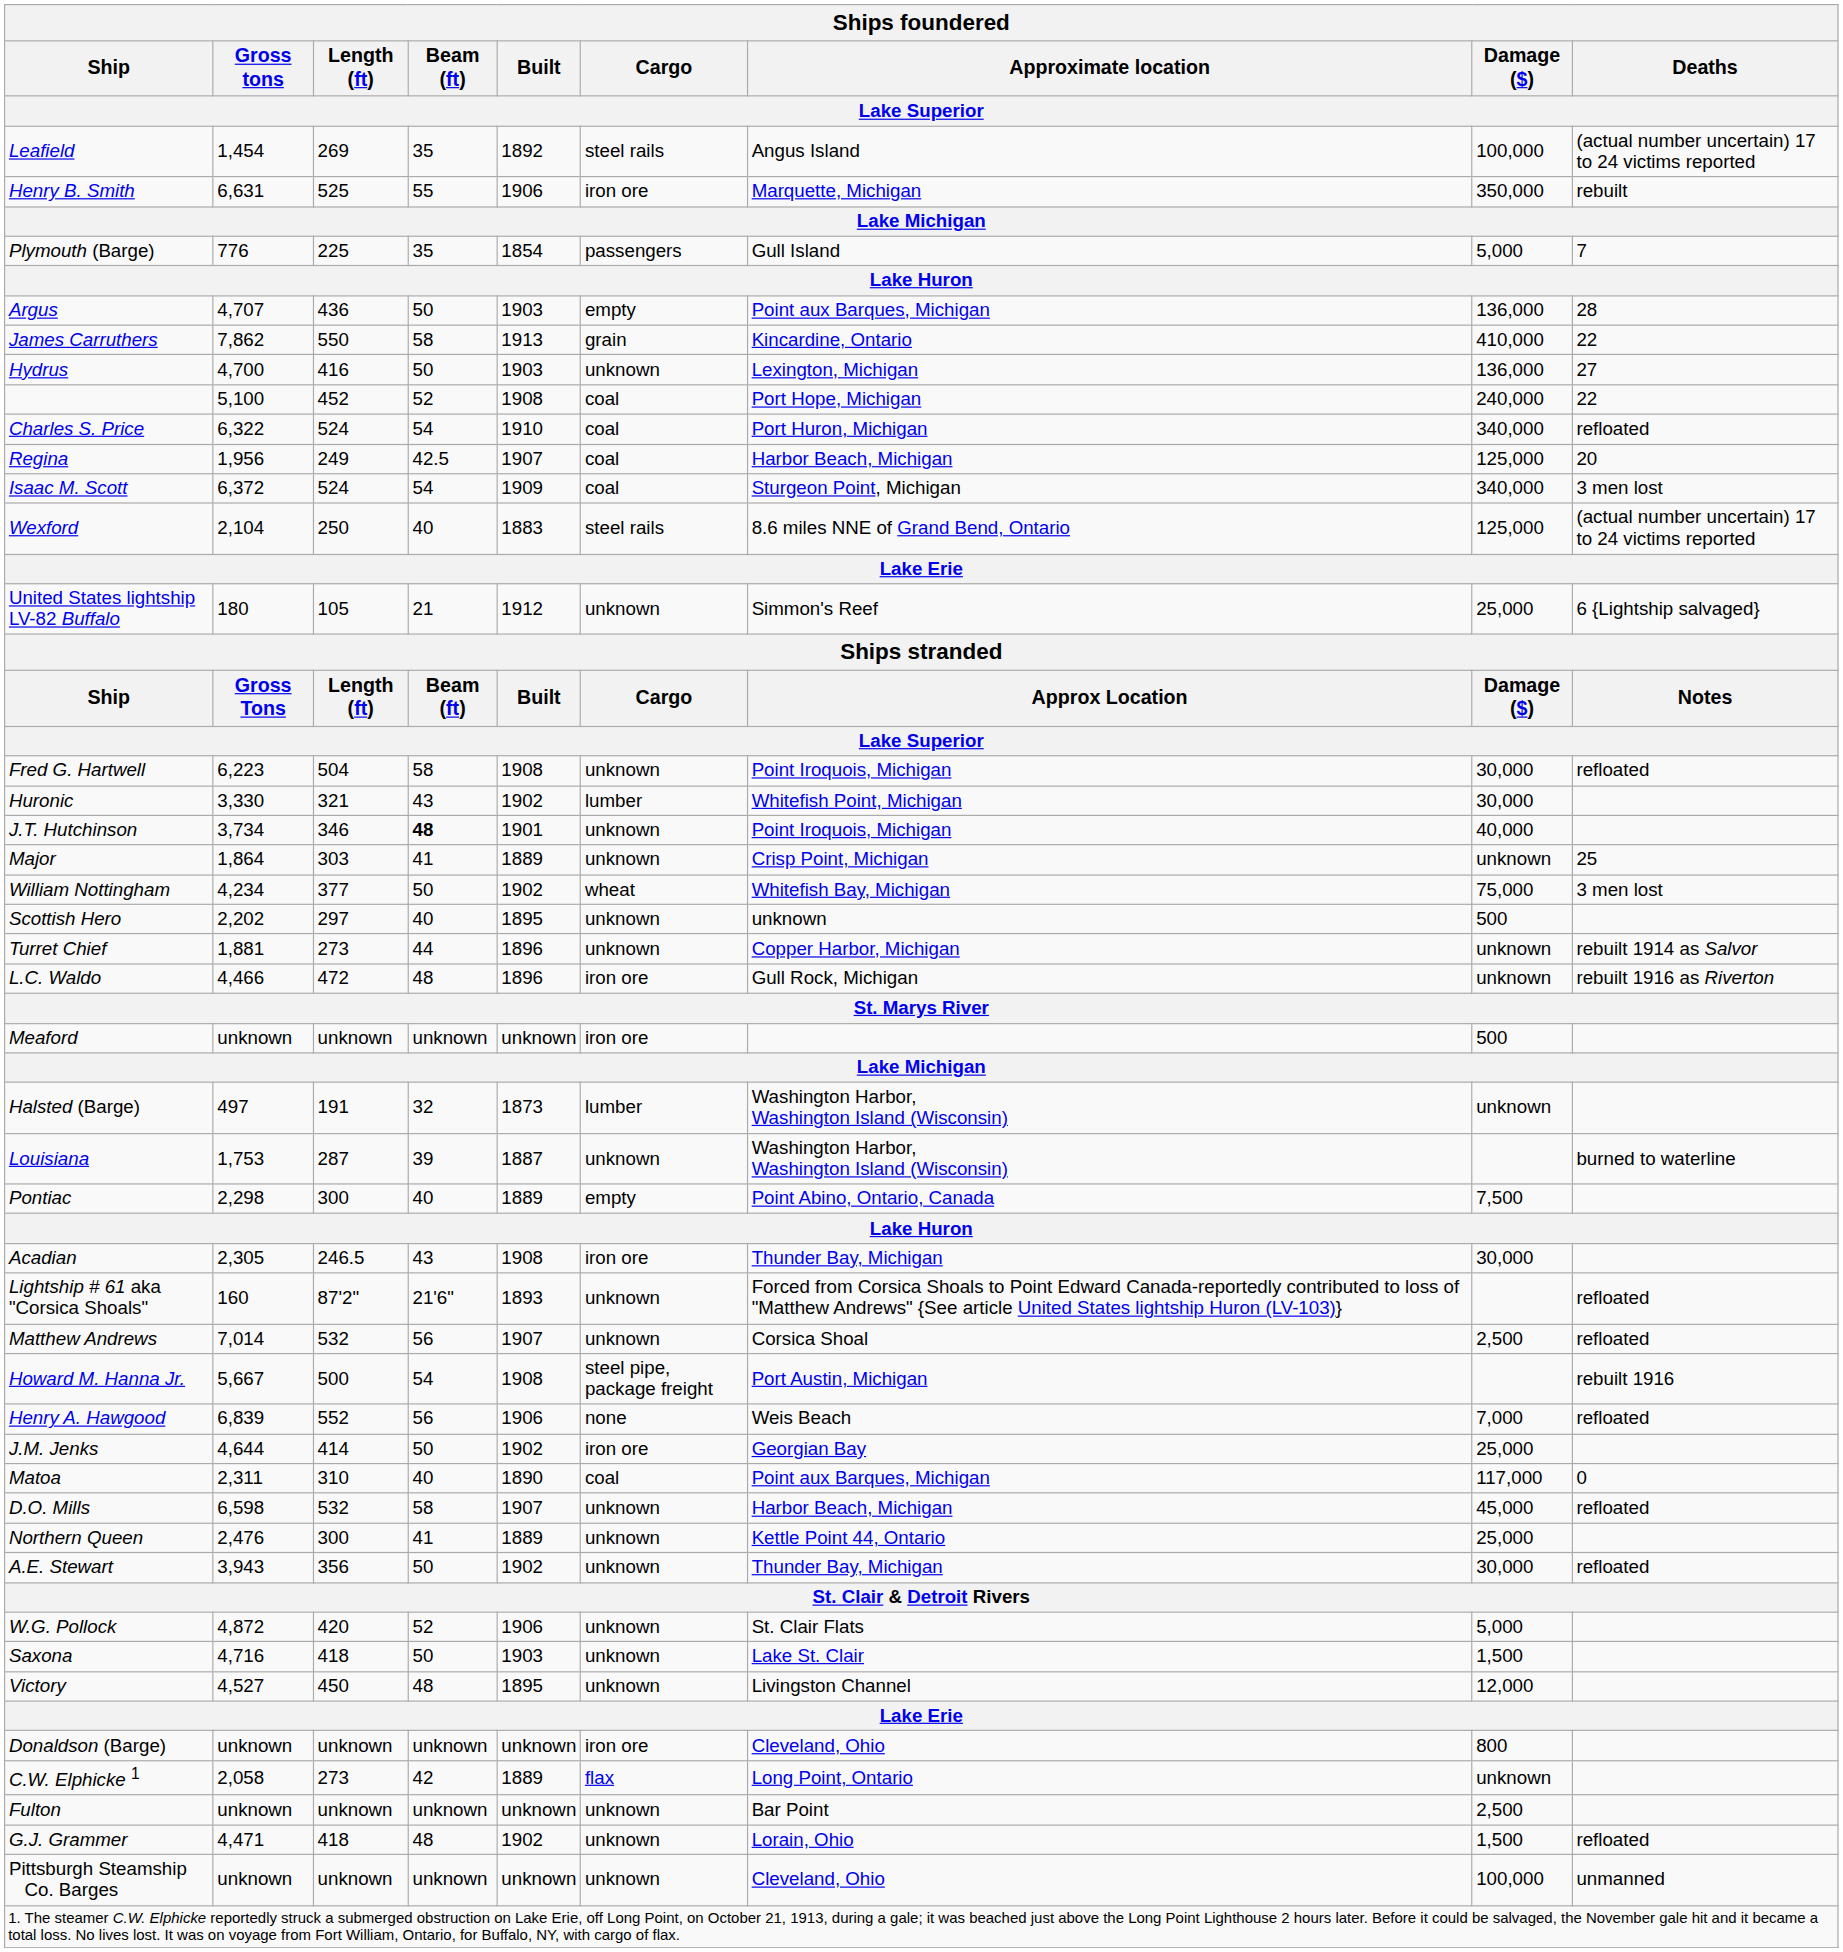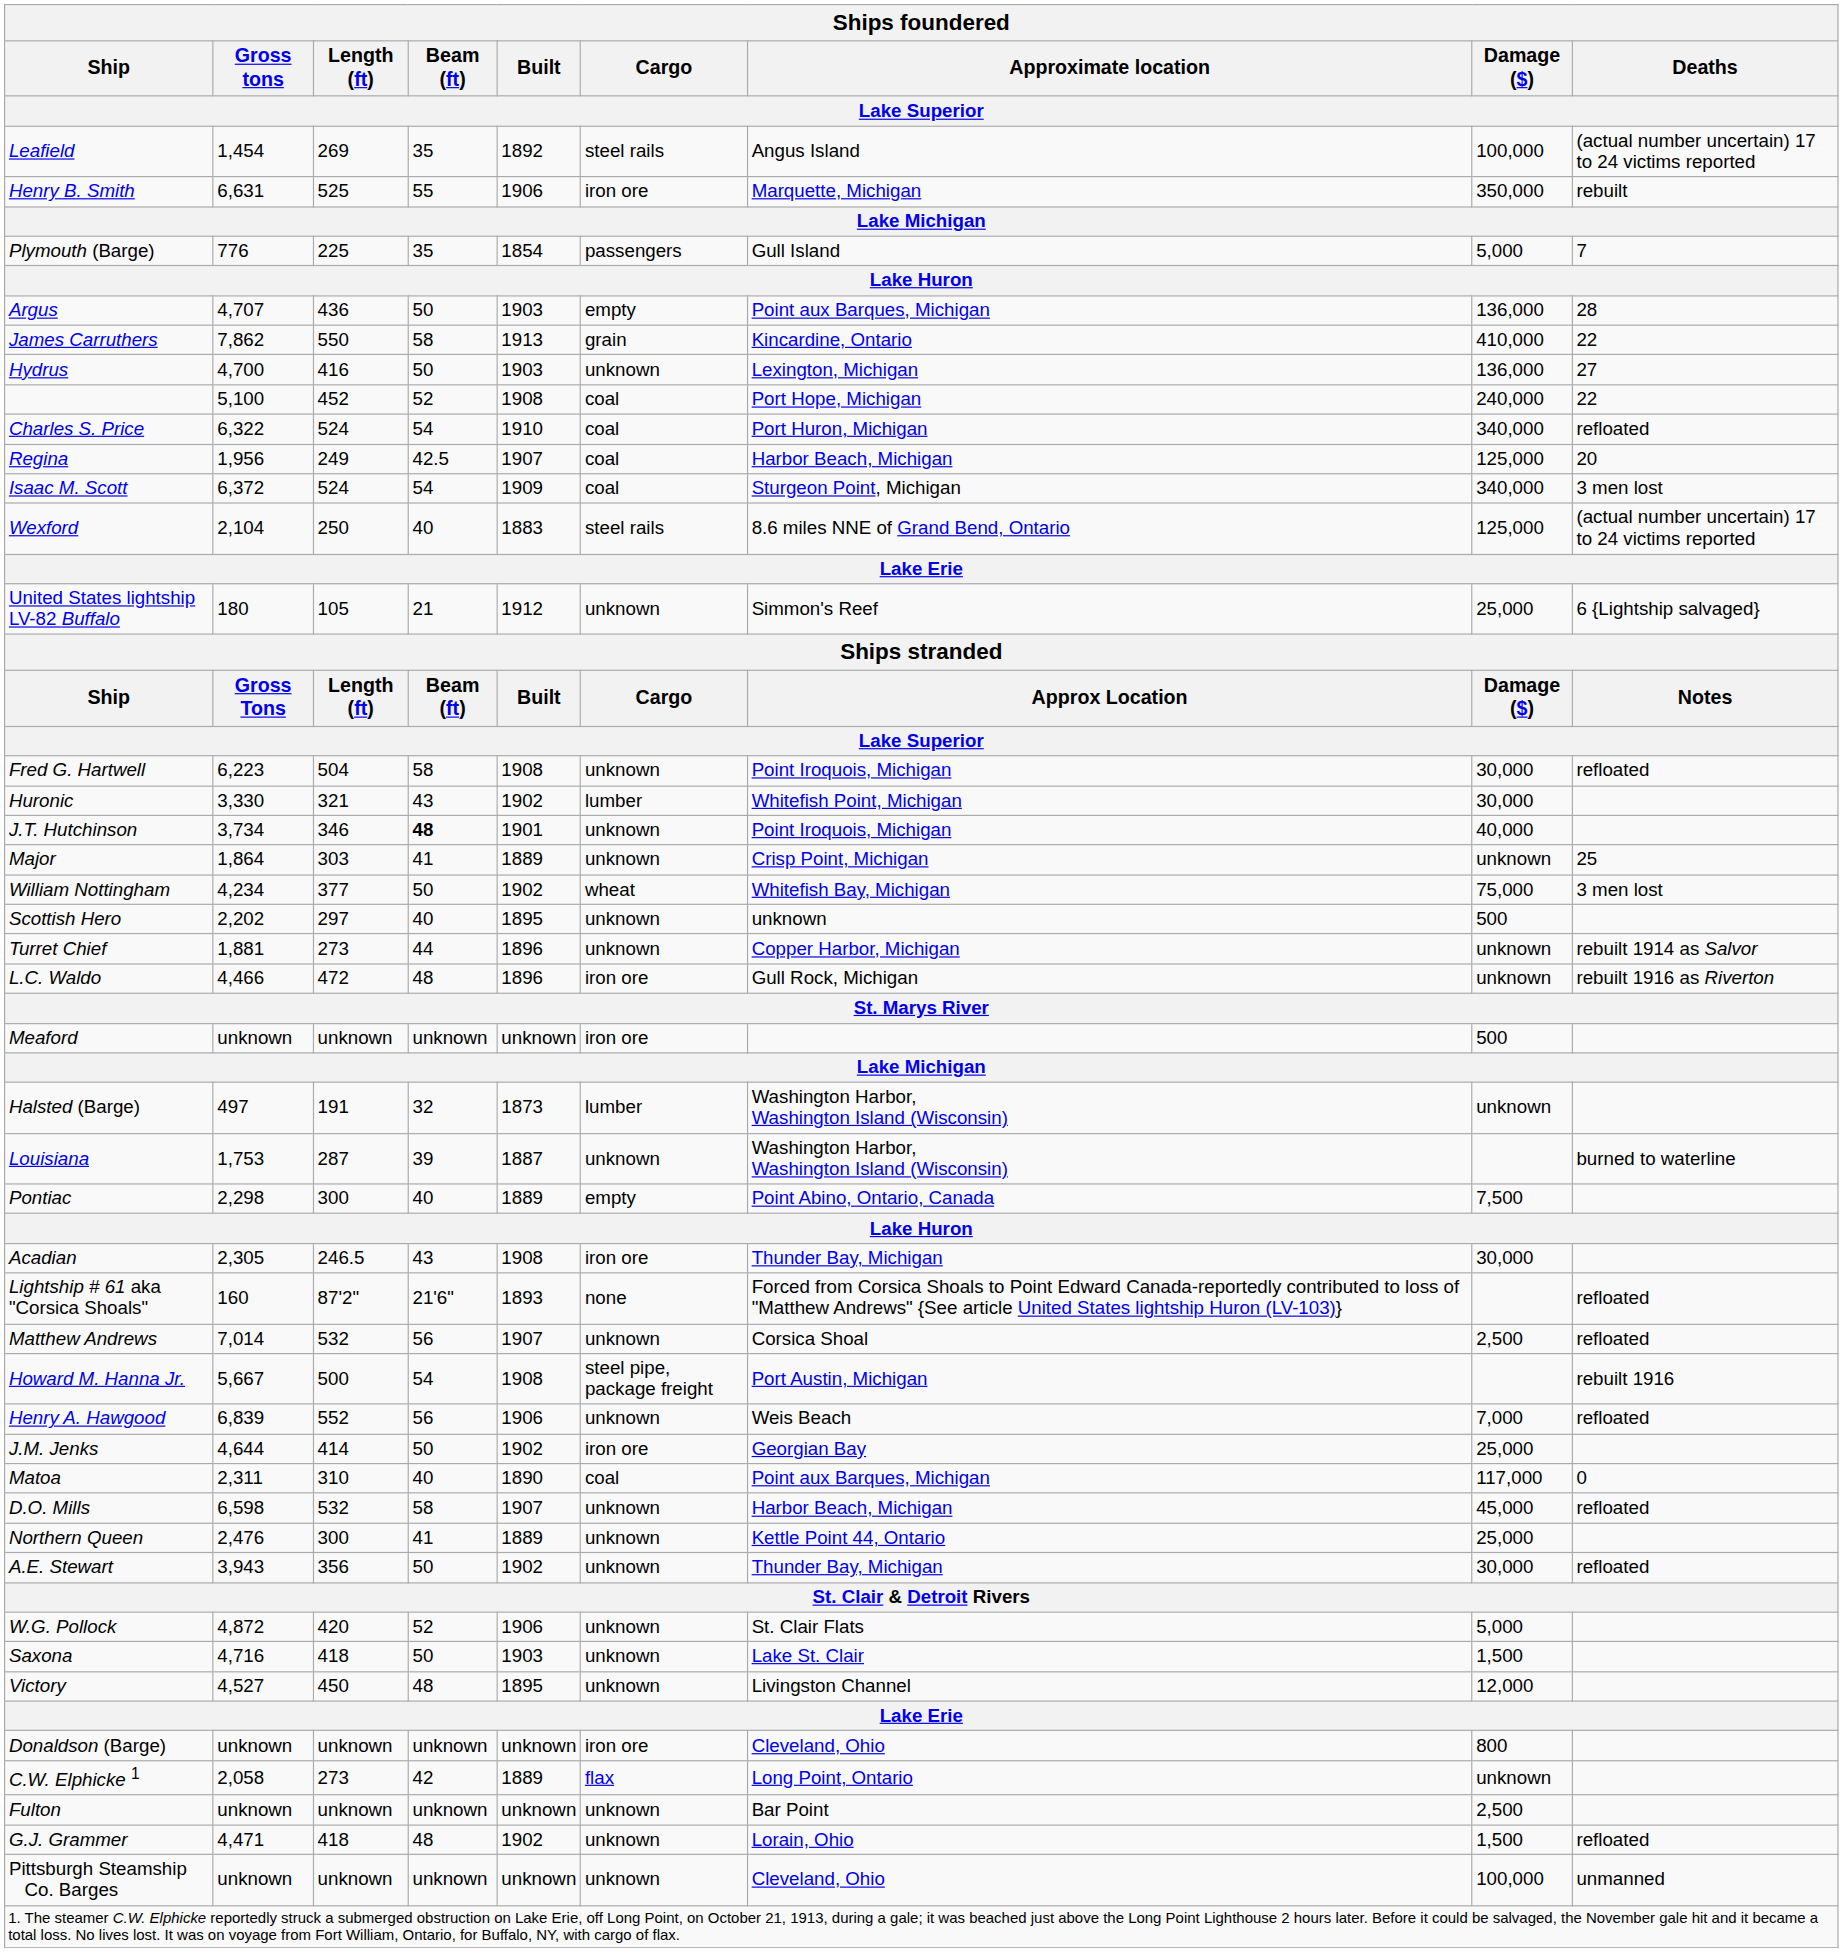Lightship # 61 aka "Corsica Shoals" | Cargo: unknown -> none
Henry A. Hawgood | Cargo: none -> unknown
